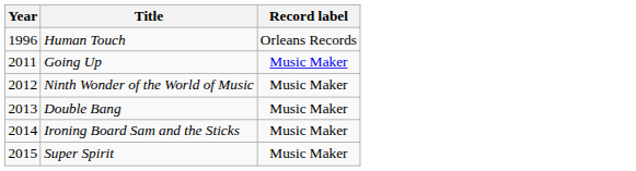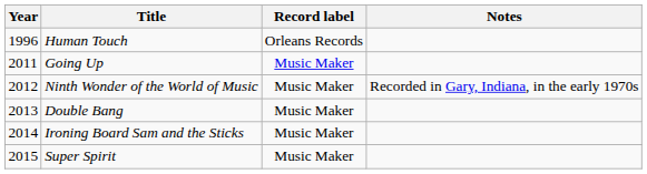+ column: Notes | Recorded in Gary, Indiana, in the early 1970s
